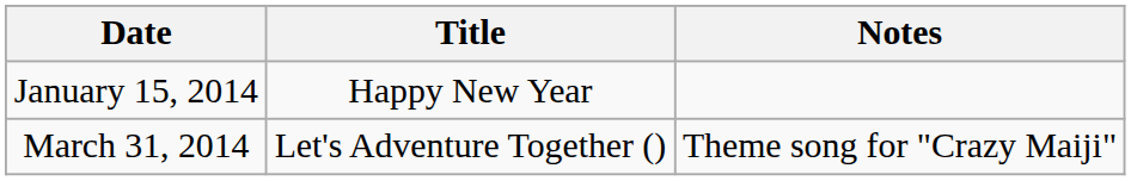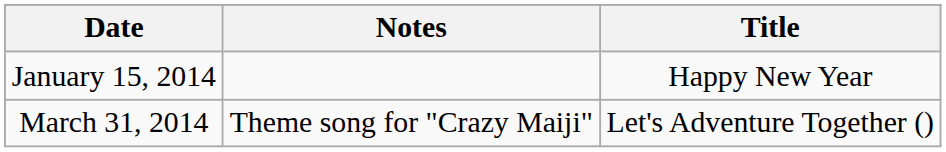columns swapped: Title <-> Notes
